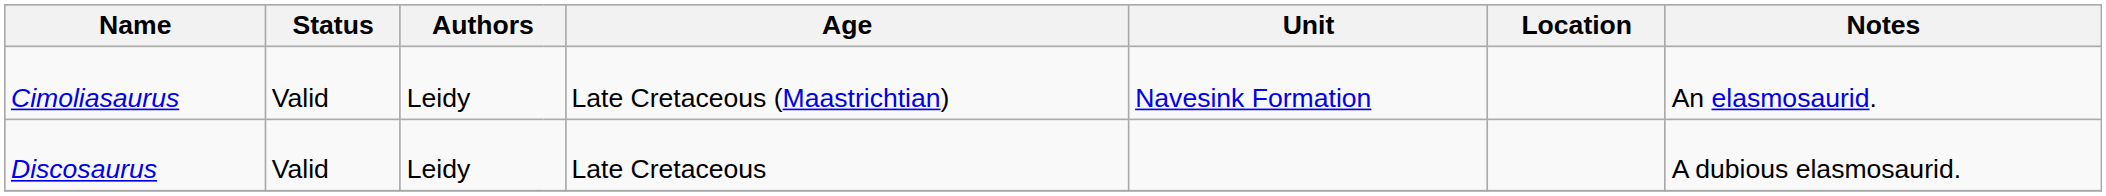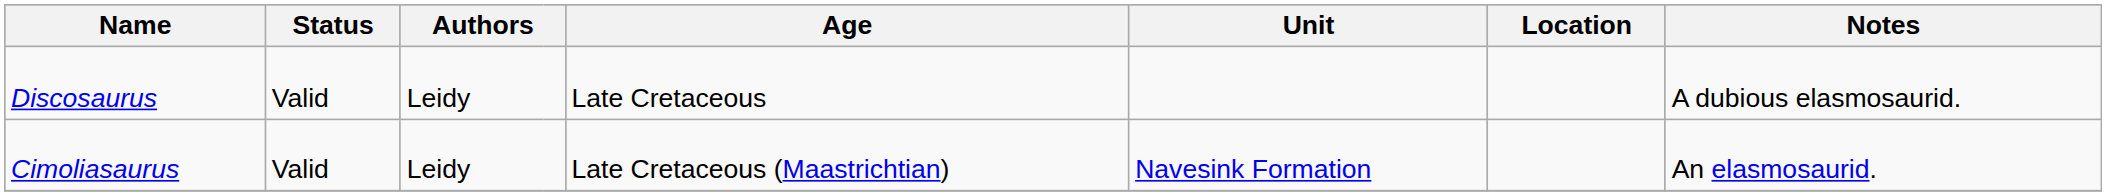rows swapped: Cimoliasaurus <-> Discosaurus
